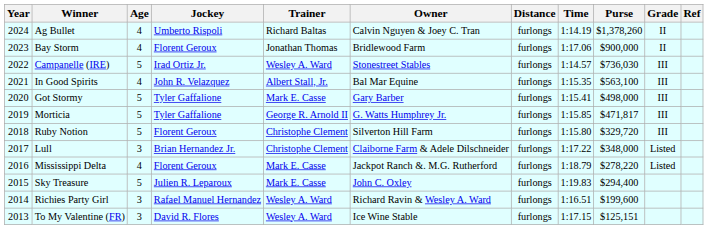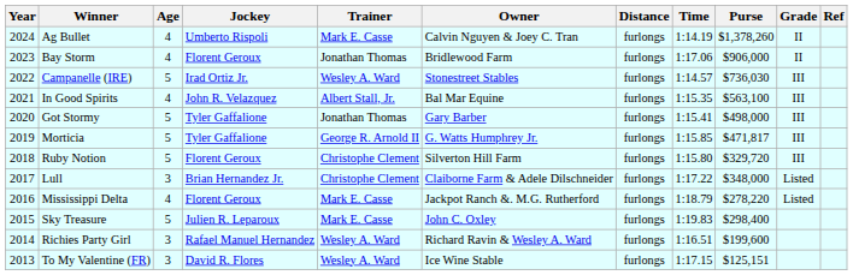Ag Bullet | Trainer: Richard Baltas -> Mark E. Casse
Bay Storm | Purse: $900,000 -> $906,000
Got Stormy | Trainer: Mark E. Casse -> Jonathan Thomas
Sky Treasure | Purse: $294,400 -> $298,400
